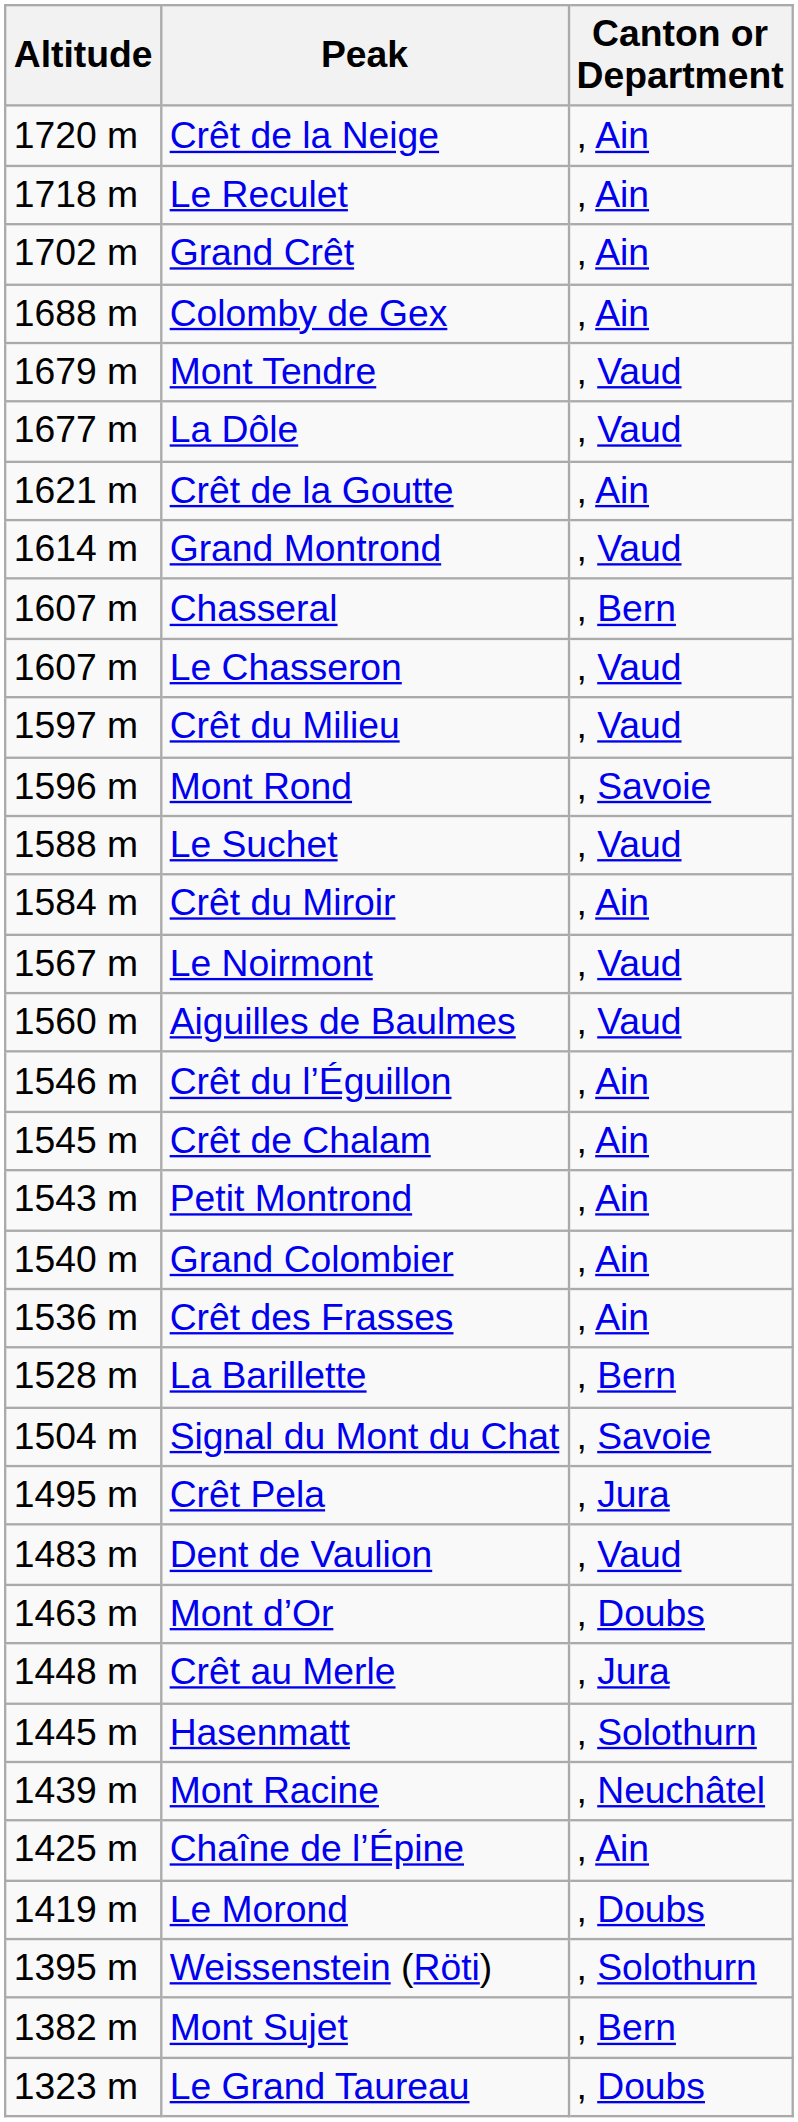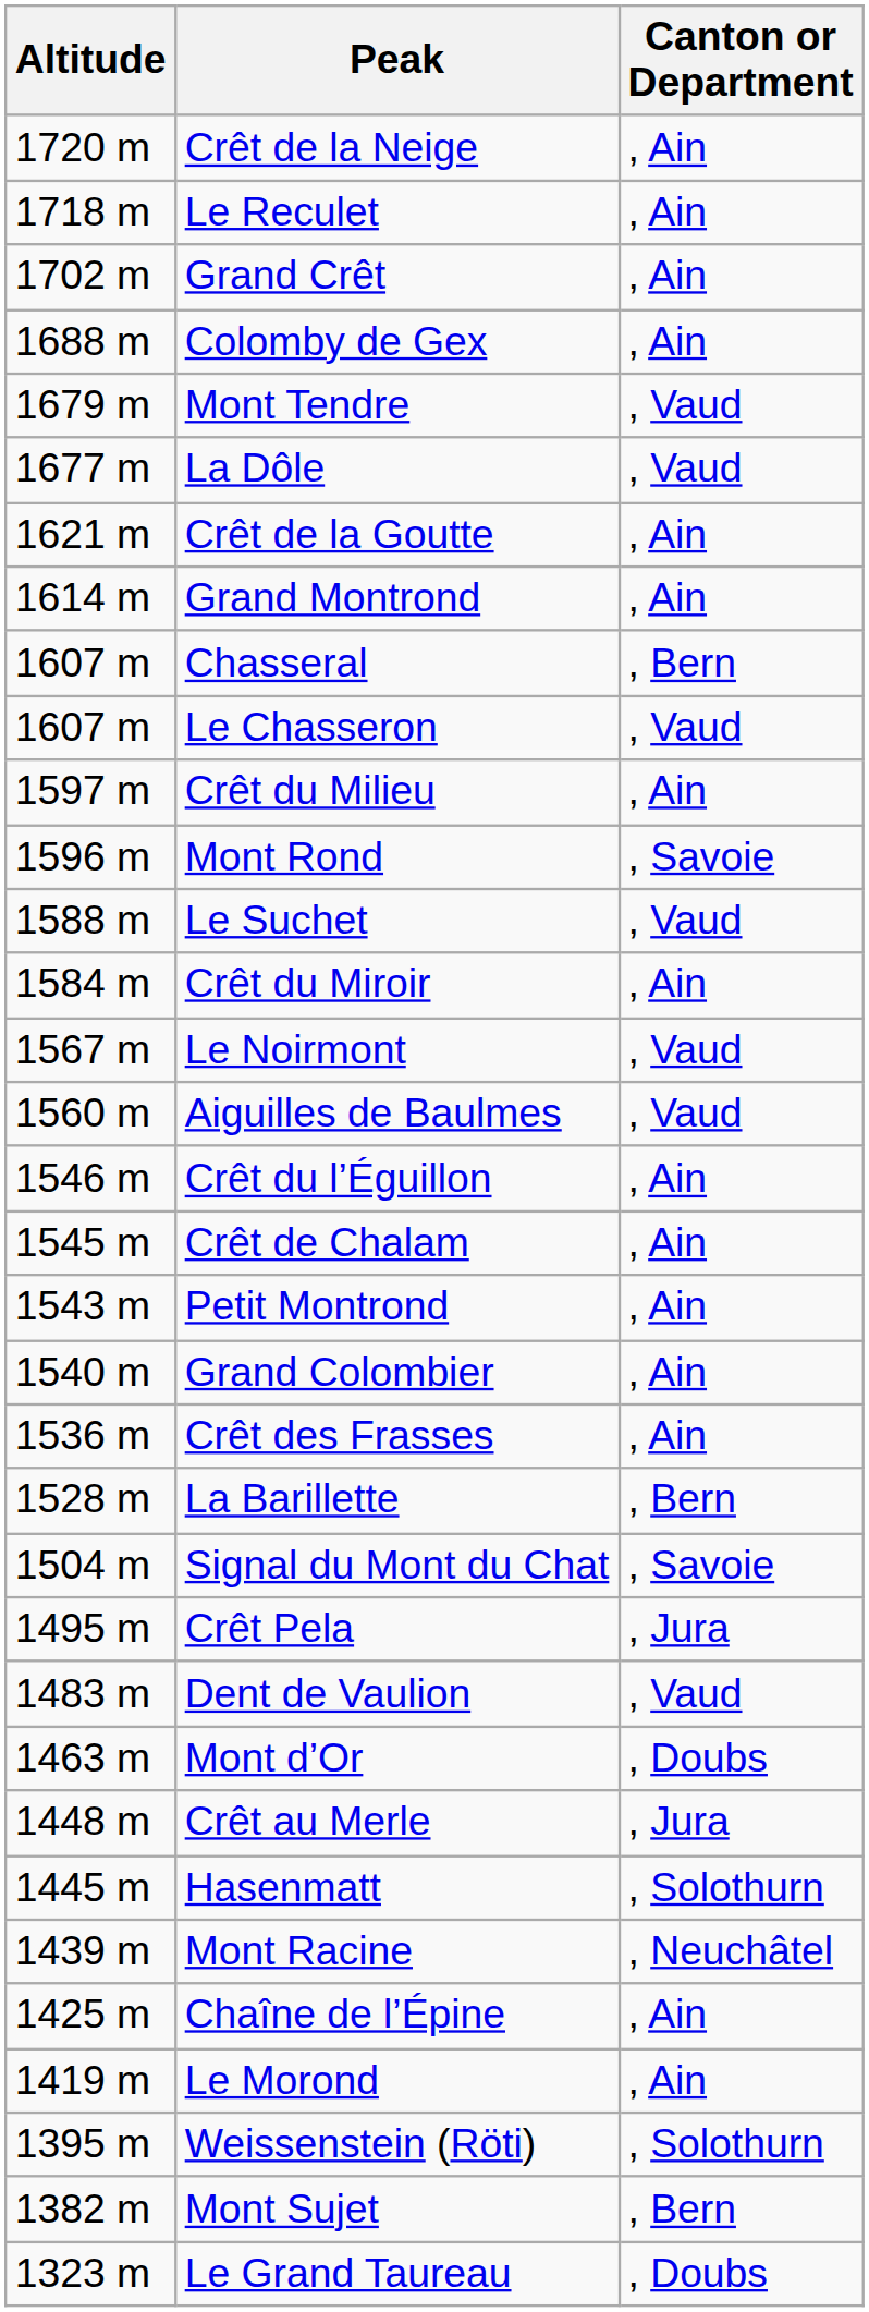Grand Montrond | Canton or Department: , Vaud -> , Ain
Crêt du Milieu | Canton or Department: , Vaud -> , Ain
Le Morond | Canton or Department: , Doubs -> , Ain
